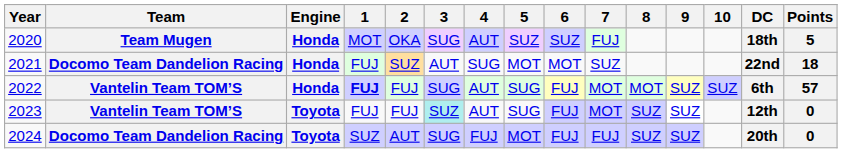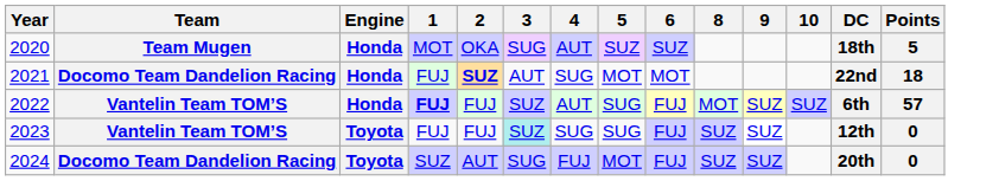- column: 7 | FUJ | SUZ | MOT | MOT | FUJ
2021 | 2: normal -> bold
2022 | 3: SUG -> SUZ
2023 | 4: AUT -> SUG
